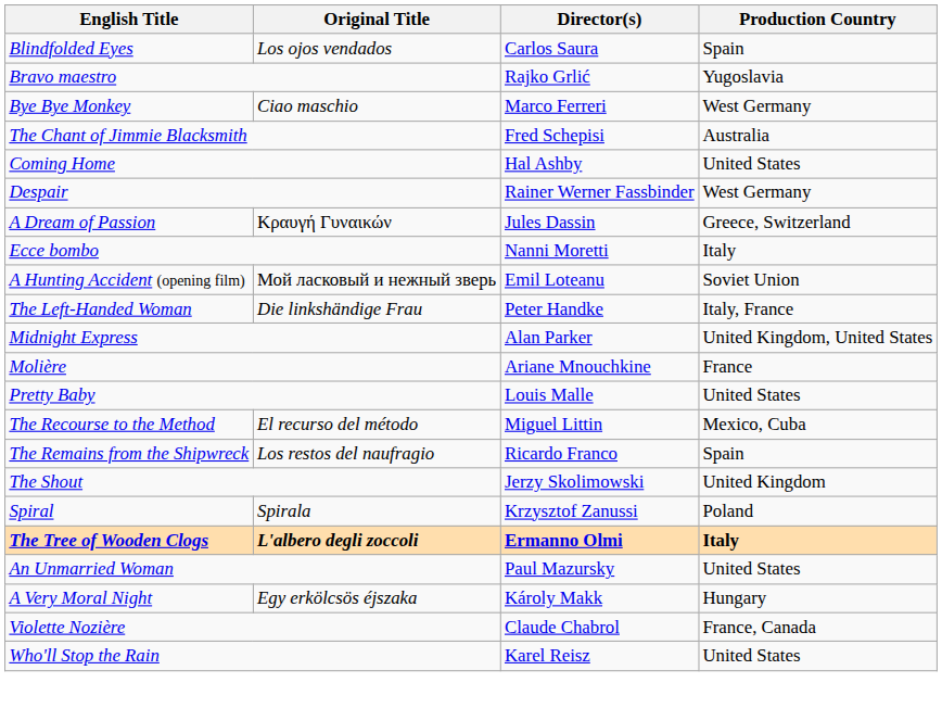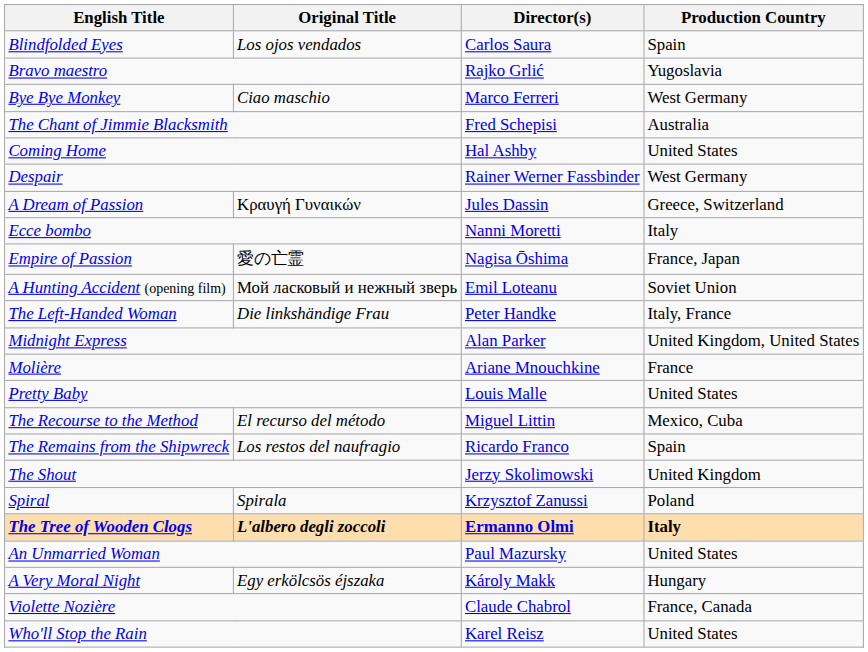+ row: Empire of Passion | 愛の亡霊 | Nagisa Ōshima | France, Japan
